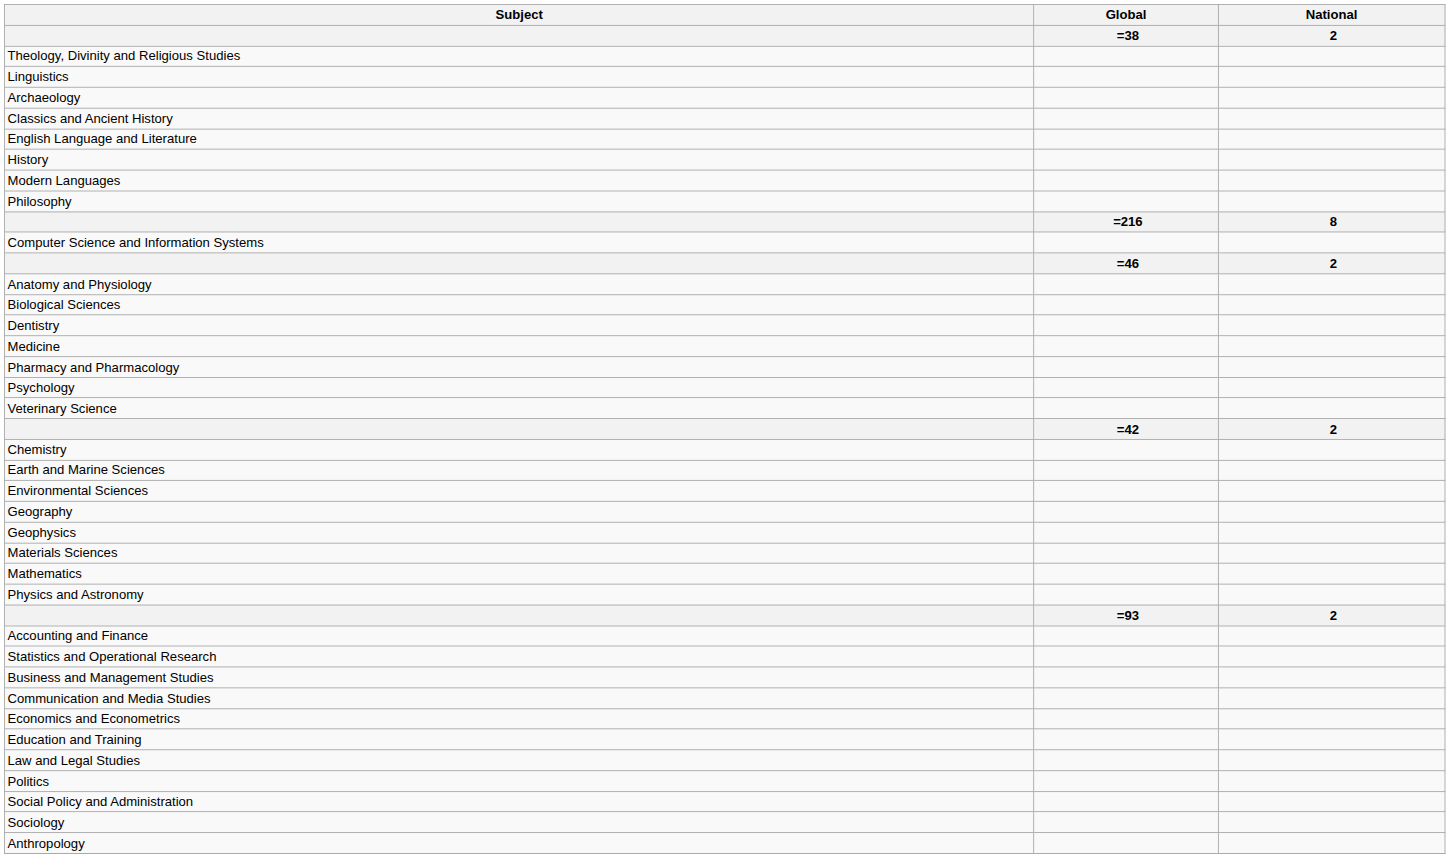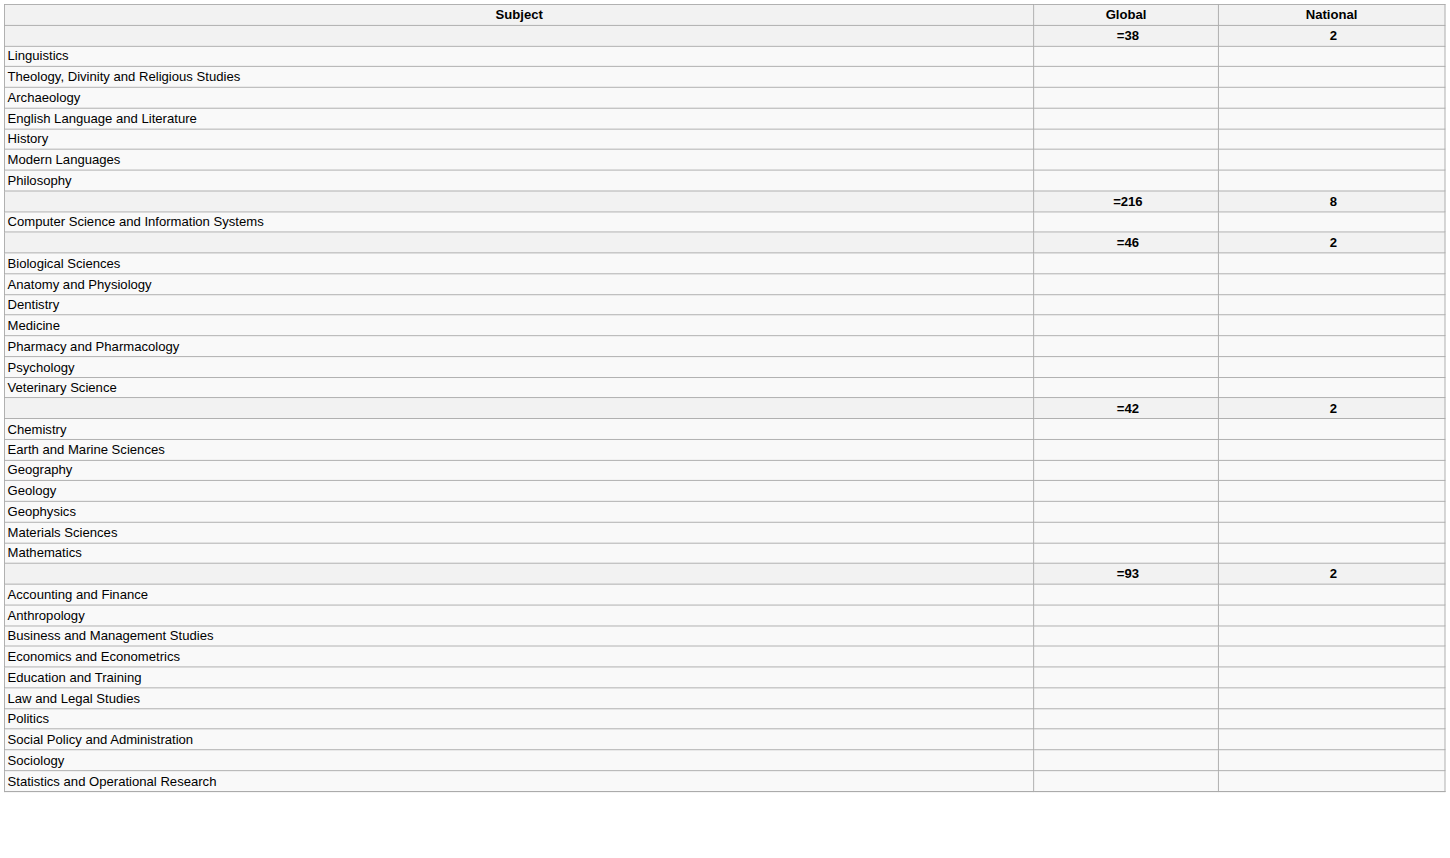rows swapped: Linguistics <-> Theology, Divinity and Religious Studies
- row: Classics and Ancient History
rows swapped: Anatomy and Physiology <-> Biological Sciences
- row: Environmental Sciences
+ row: Geology
- row: Physics and Astronomy
rows swapped: Anthropology <-> Statistics and Operational Research
- row: Communication and Media Studies
